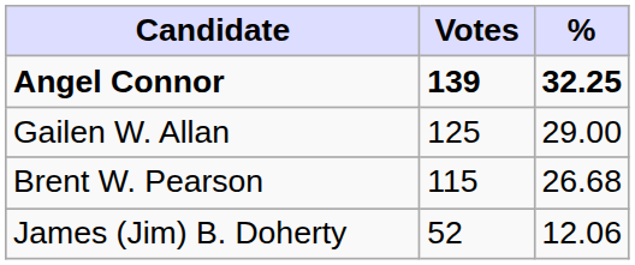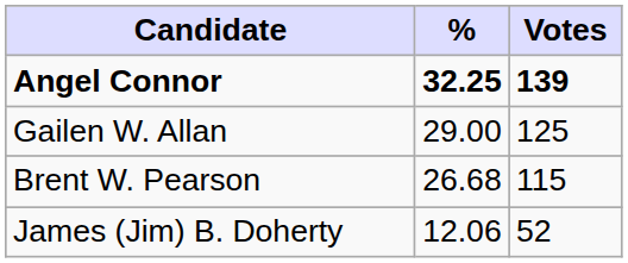columns swapped: Votes <-> %
